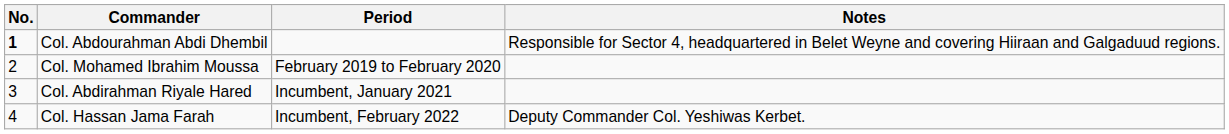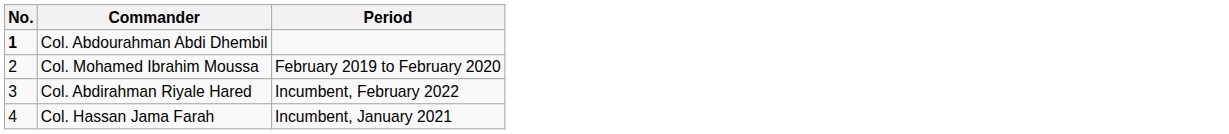- column: Notes | Responsible for Sector 4, headquartered in Belet Weyne and covering Hiiraan and Galgaduud regions. | Deputy Commander Col. Yeshiwas Kerbet.
Col. Abdirahman Riyale Hared | Period: Incumbent, January 2021 -> Incumbent, February 2022
Col. Hassan Jama Farah | Period: Incumbent, February 2022 -> Incumbent, January 2021
